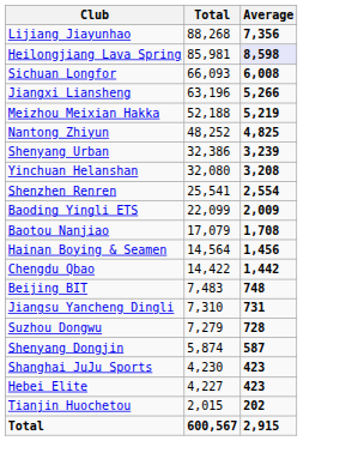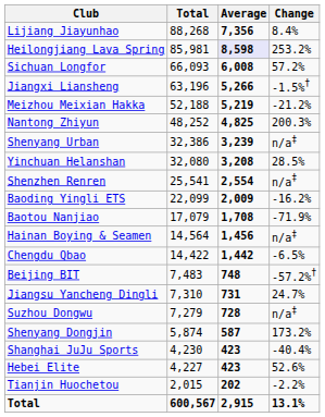+ column: Change | 8.4% | 253.2% | 57.2% | -1.5%† | -21.2% | 200.3% | n/a‡ | 28.5% | n/a‡ | -16.2% | -71.9% | n/a‡ | -6.5% | -57.2%† | 24.7% | n/a‡ | 173.2% | -40.4% | 52.6% | -2.2% | 13.1%
